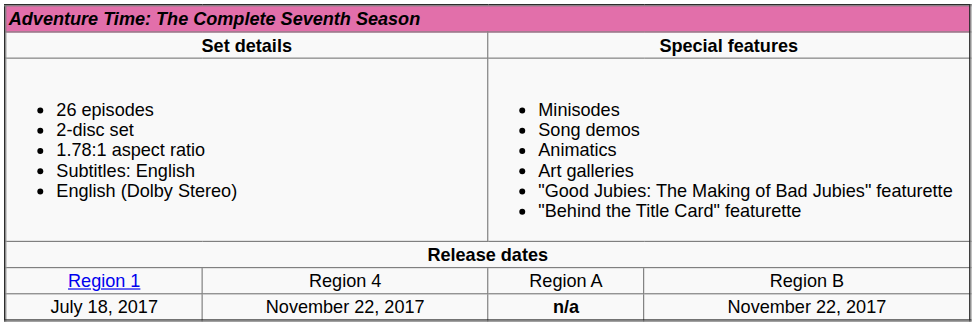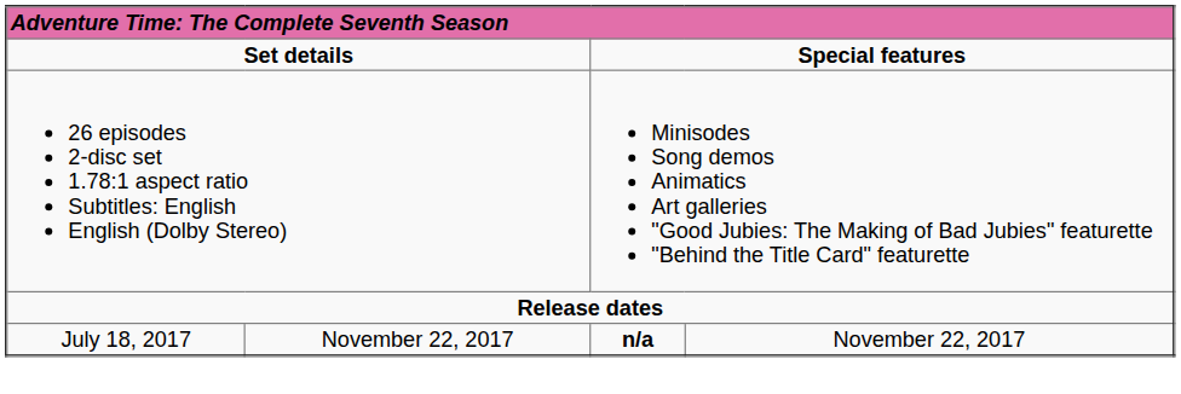- row: Region 1 | Region 4 | Region A | Region B
